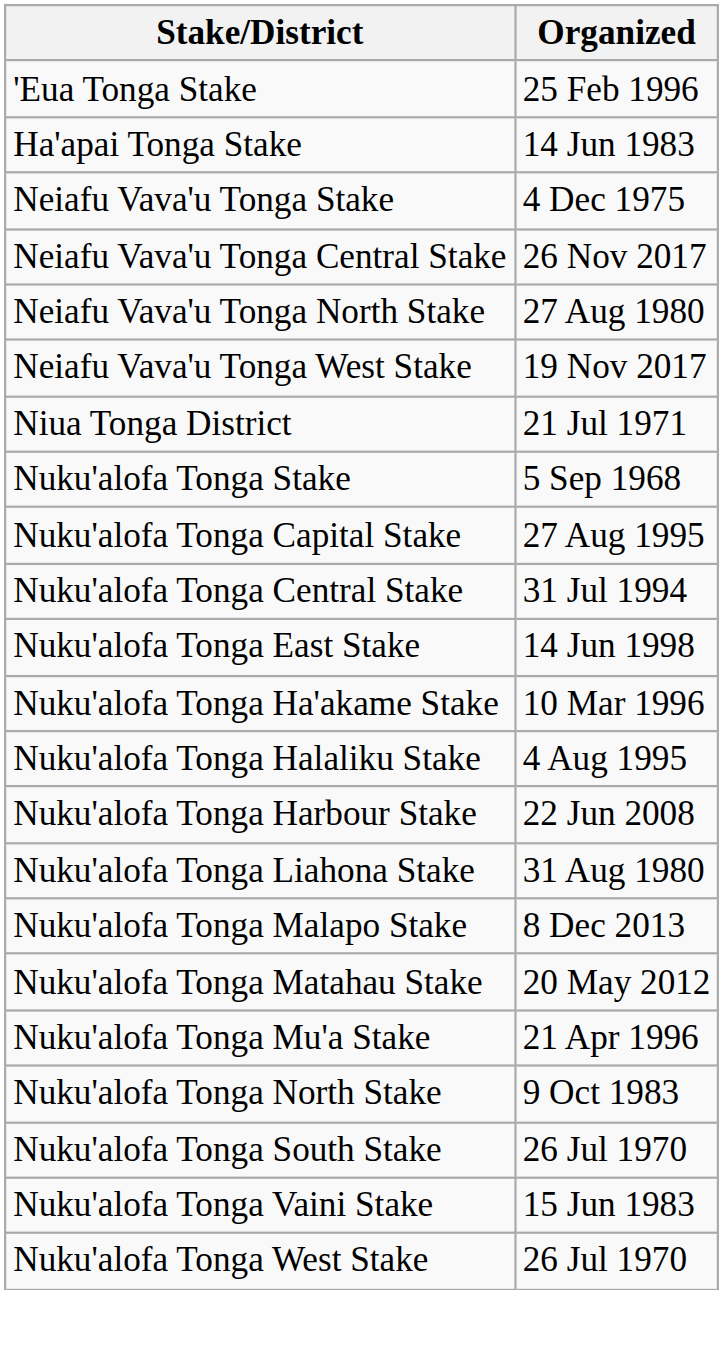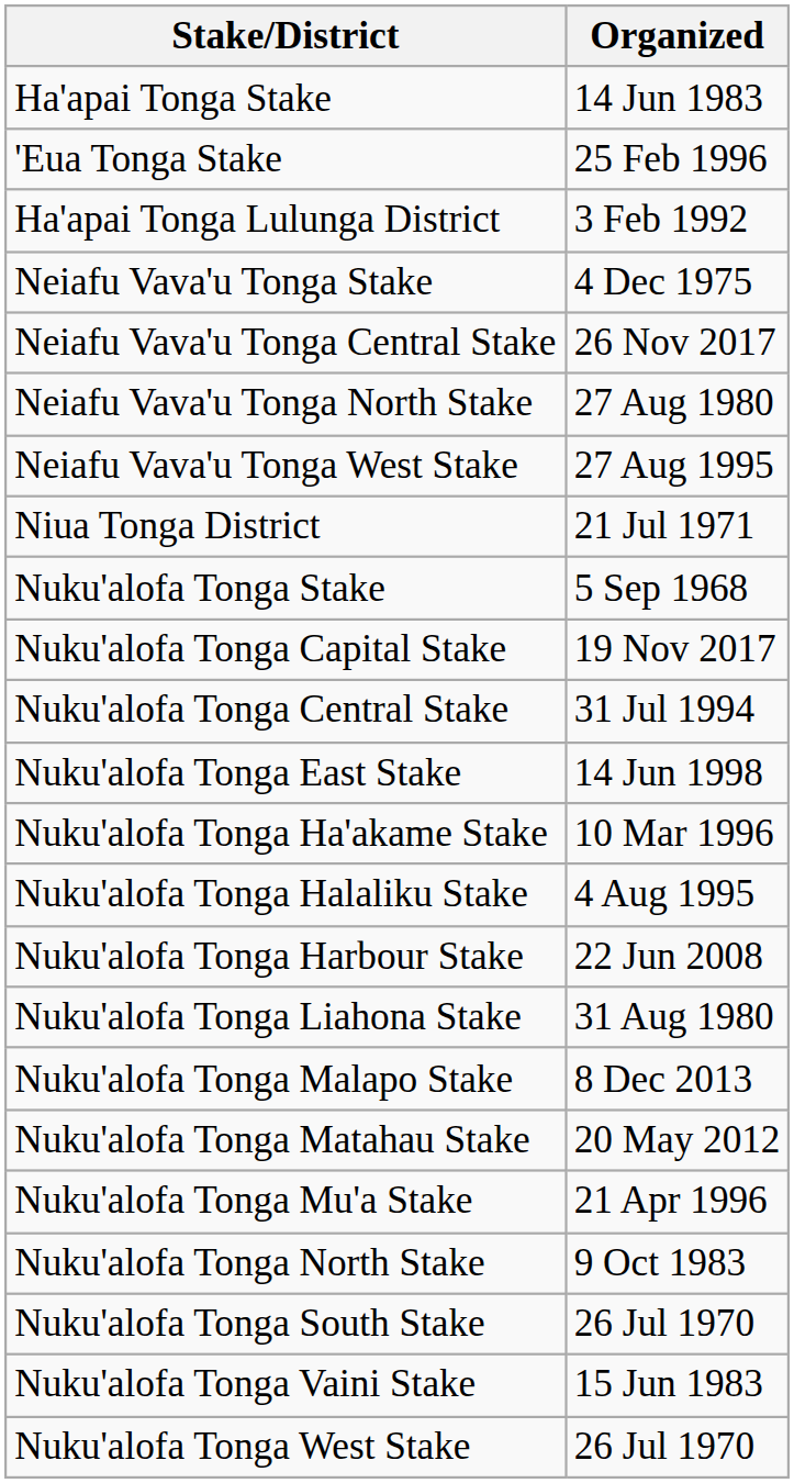rows swapped: 'Eua Tonga Stake <-> Ha'apai Tonga Stake
+ row: Ha'apai Tonga Lulunga District | 3 Feb 1992
Neiafu Vava'u Tonga West Stake | Organized: 19 Nov 2017 -> 27 Aug 1995
Nuku'alofa Tonga Capital Stake | Organized: 27 Aug 1995 -> 19 Nov 2017
